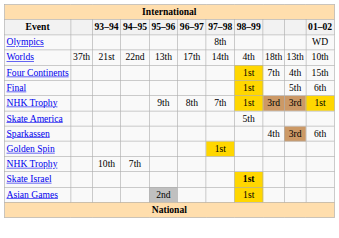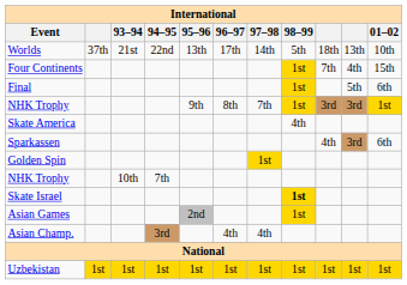- row: Olympics | 8th | WD
Worlds | 98–99: 4th -> 5th
Skate America | 98–99: 5th -> 4th
+ row: Asian Champ. | 3rd | 4th | 4th
+ row: Uzbekistan | 1st | 1st | 1st | 1st | 1st | 1st | 1st | 1st | 1st | 1st
